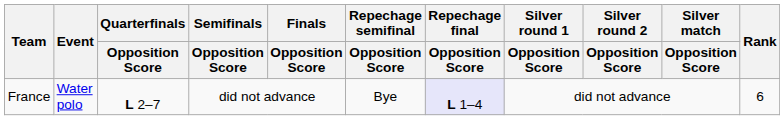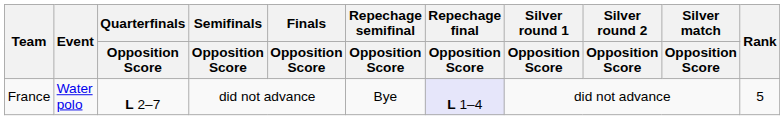France | Rank: 6 -> 5
